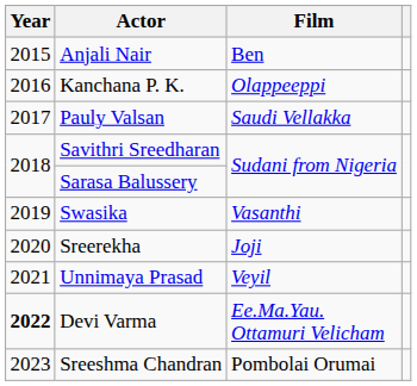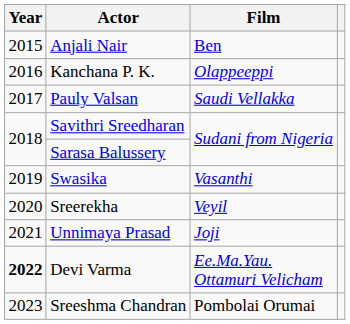Sreerekha | Film: Joji -> Veyil
Unnimaya Prasad | Film: Veyil -> Joji
